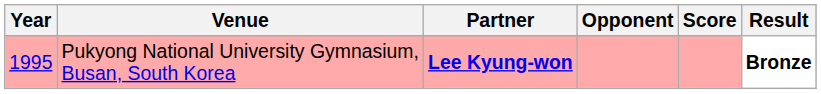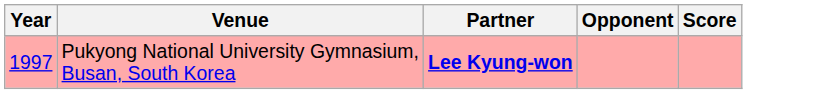- column: Result | Bronze
Pukyong National University Gymnasium, Busan, South Korea | Year: 1995 -> 1997
